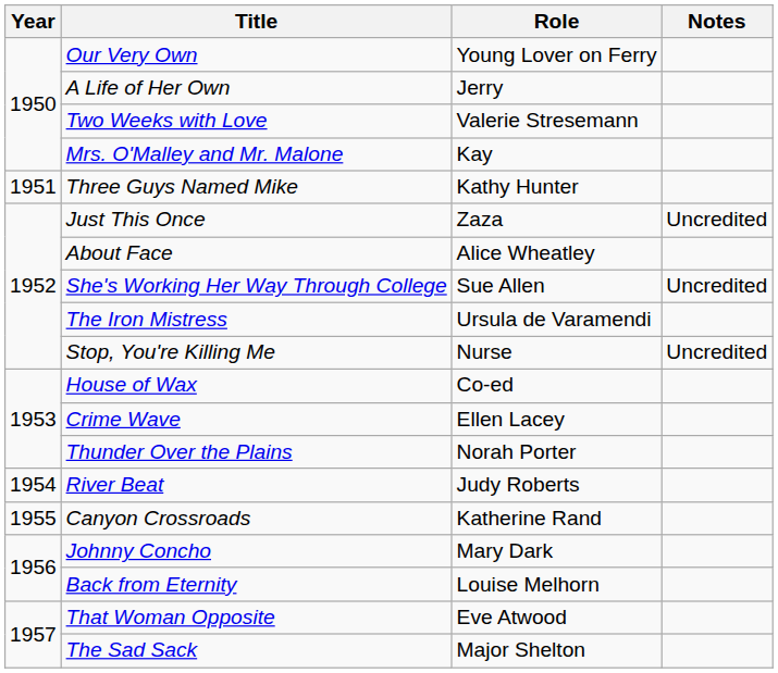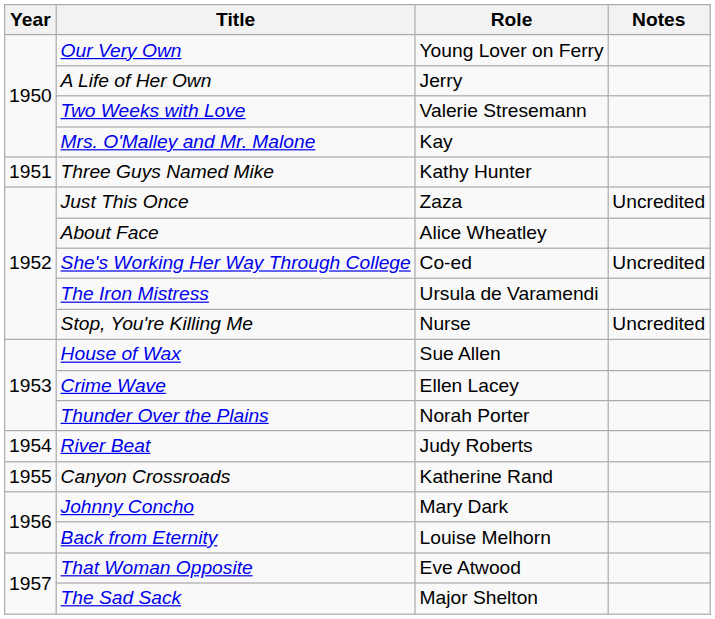She's Working Her Way Through College | Role: Sue Allen -> Co-ed
House of Wax | Role: Co-ed -> Sue Allen
